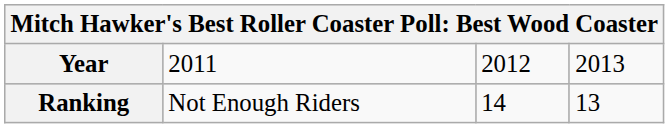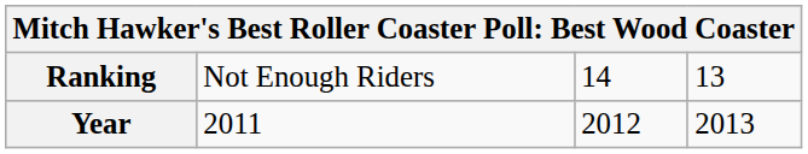rows swapped: Year <-> Ranking
